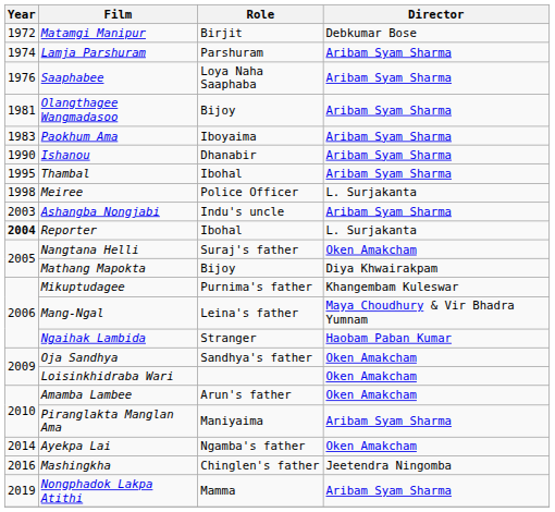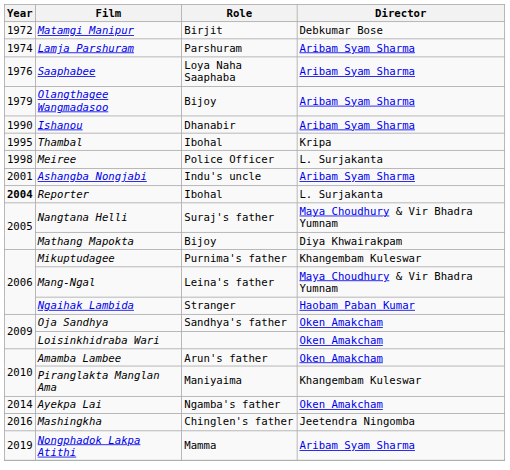Olangthagee Wangmadasoo | Year: 1981 -> 1979
- row: 1983 | Paokhum Ama | Iboyaima | Aribam Syam Sharma
Thambal | Director: Aribam Syam Sharma -> Kripa
Ashangba Nongjabi | Year: 2003 -> 2001
Nangtana Helli | Director: Oken Amakcham -> Maya Choudhury & Vir Bhadra Yumnam
Piranglakta Manglan Ama | Director: Aribam Syam Sharma -> Khangembam Kuleswar
